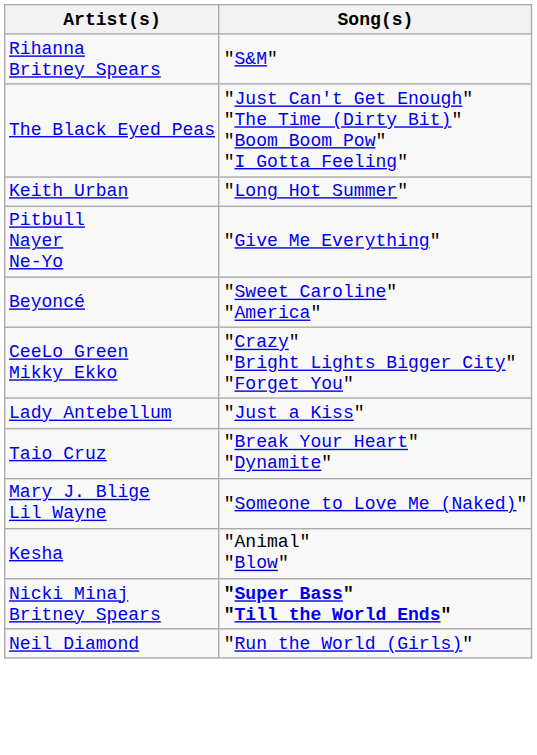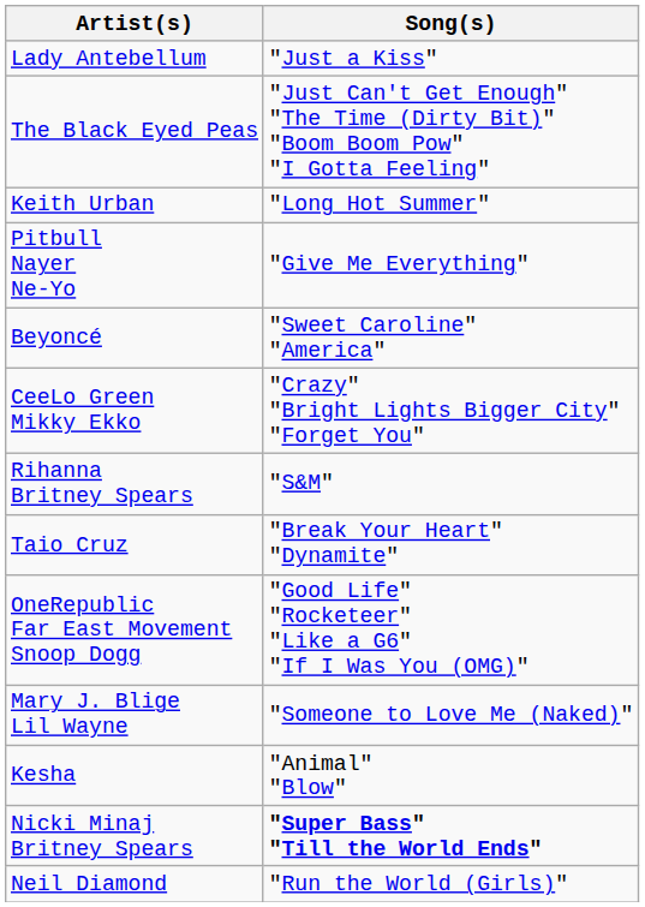rows swapped: Rihanna Britney Spears <-> Lady Antebellum
+ row: OneRepublic Far East Movement Snoop Dogg | "Good Life" "Rocketeer" "Like a G6" "If I Was You (OMG)"
